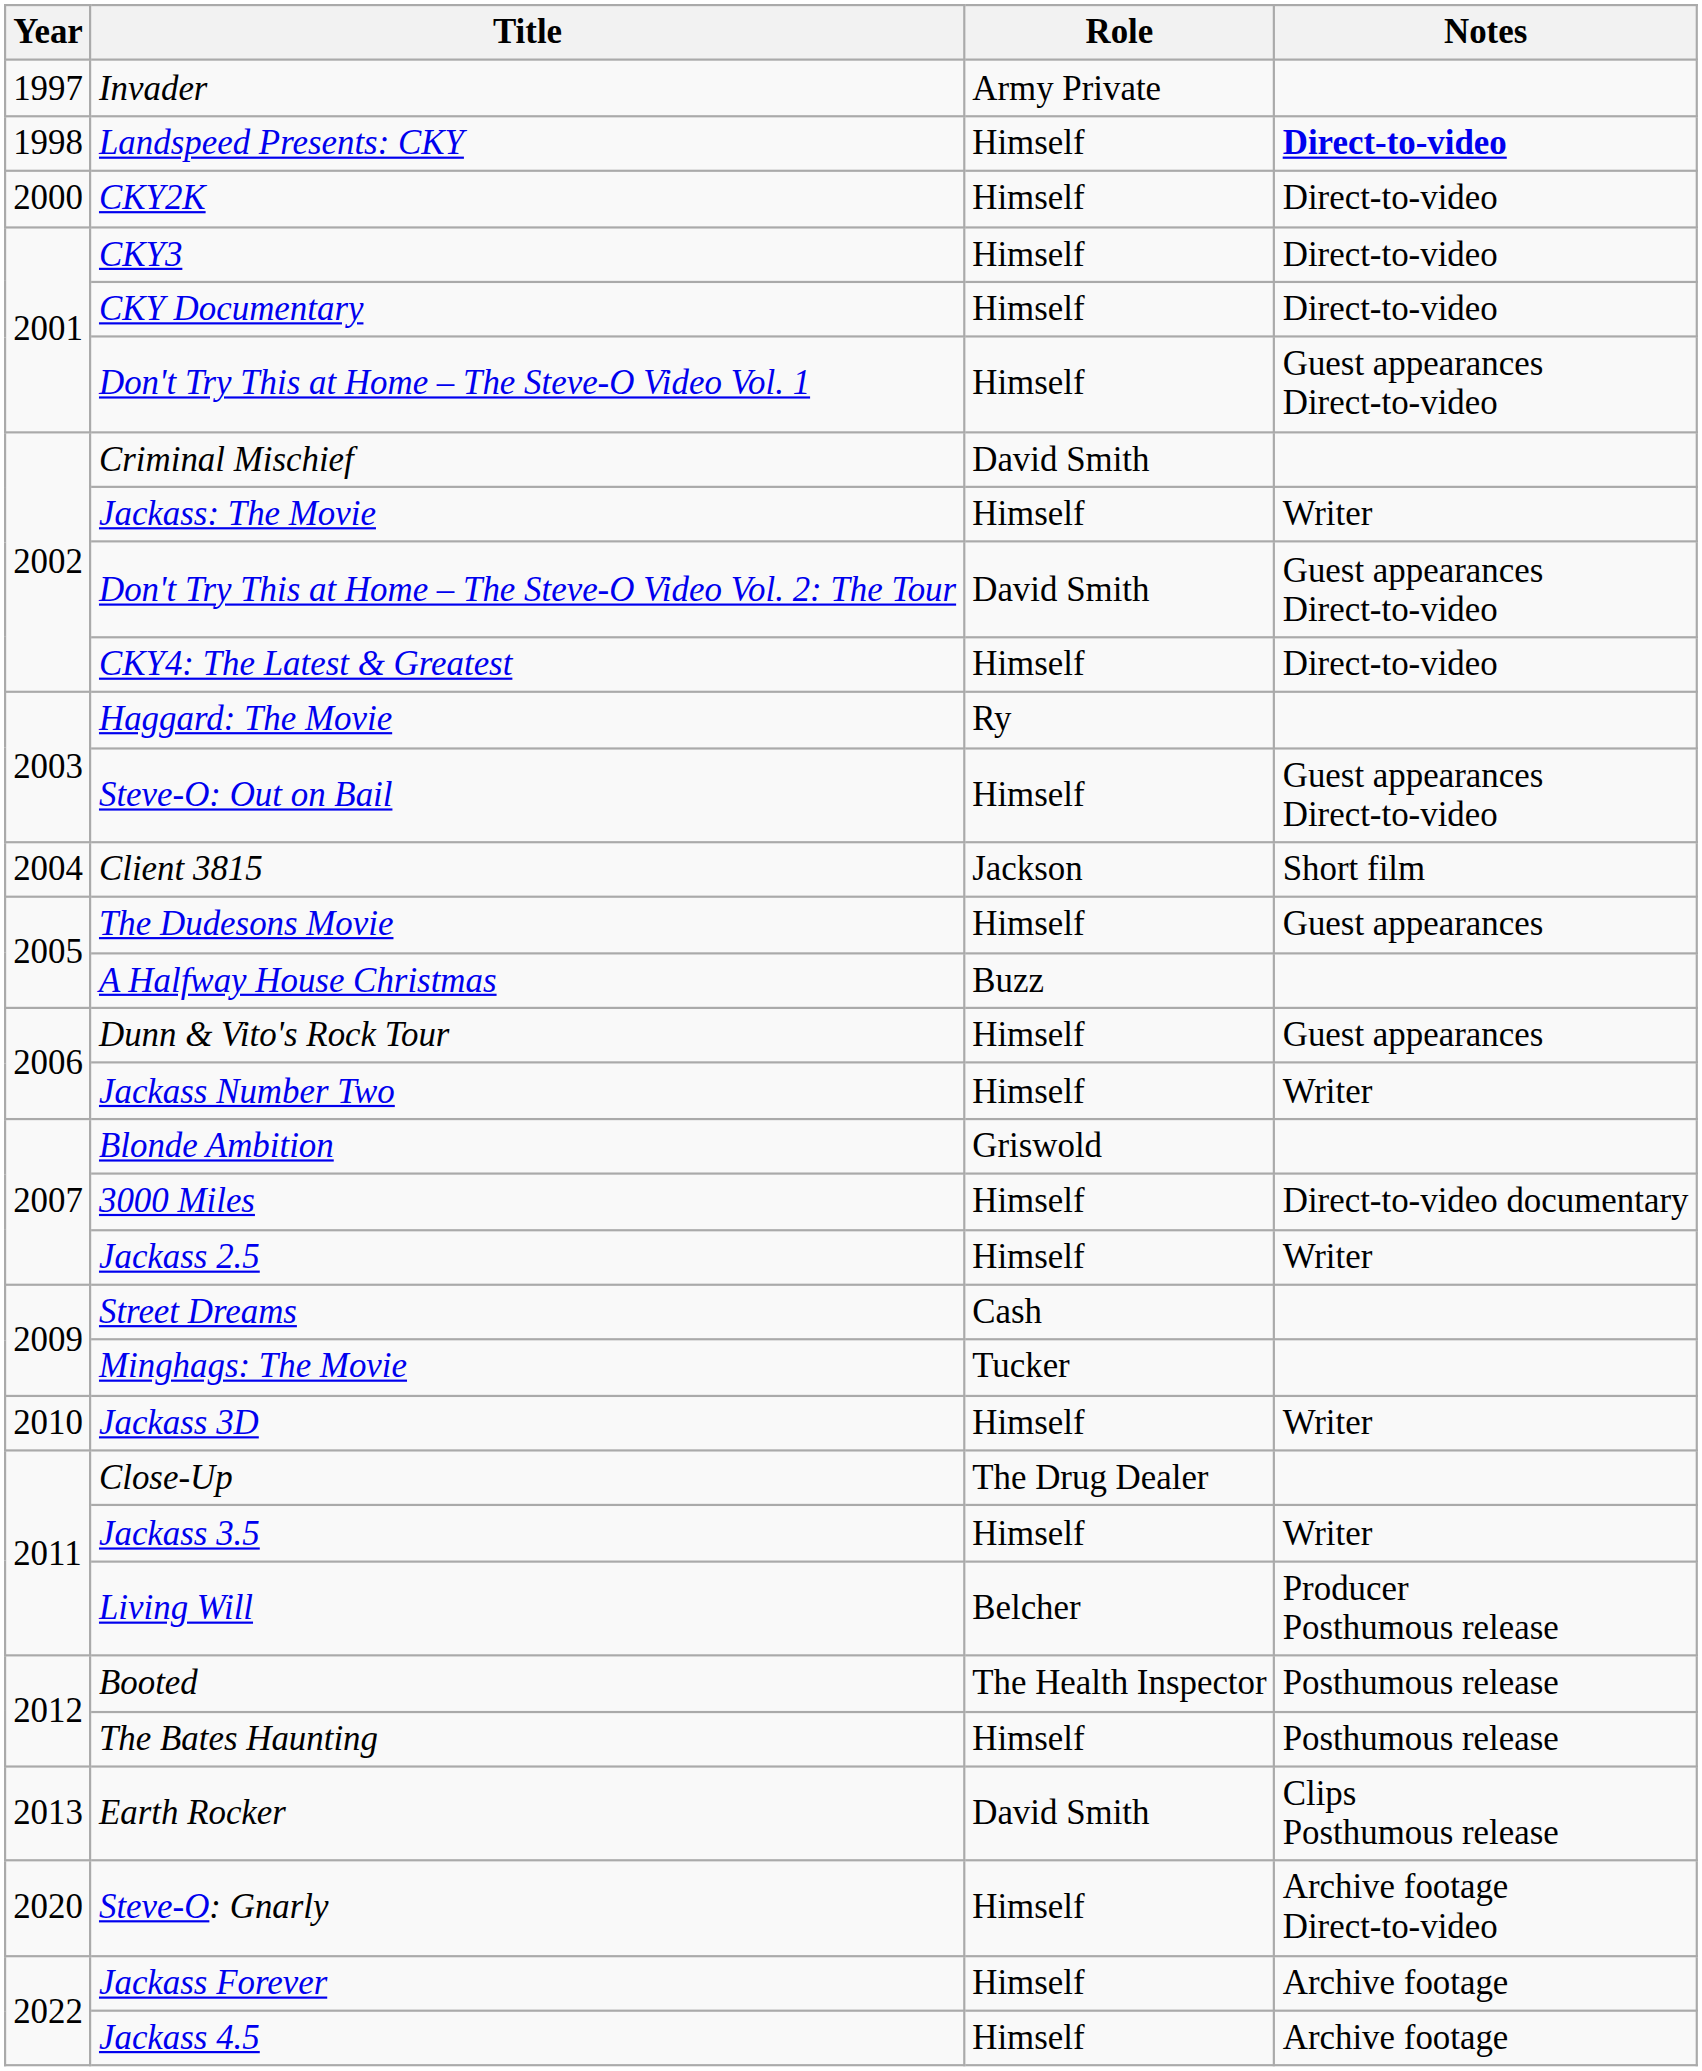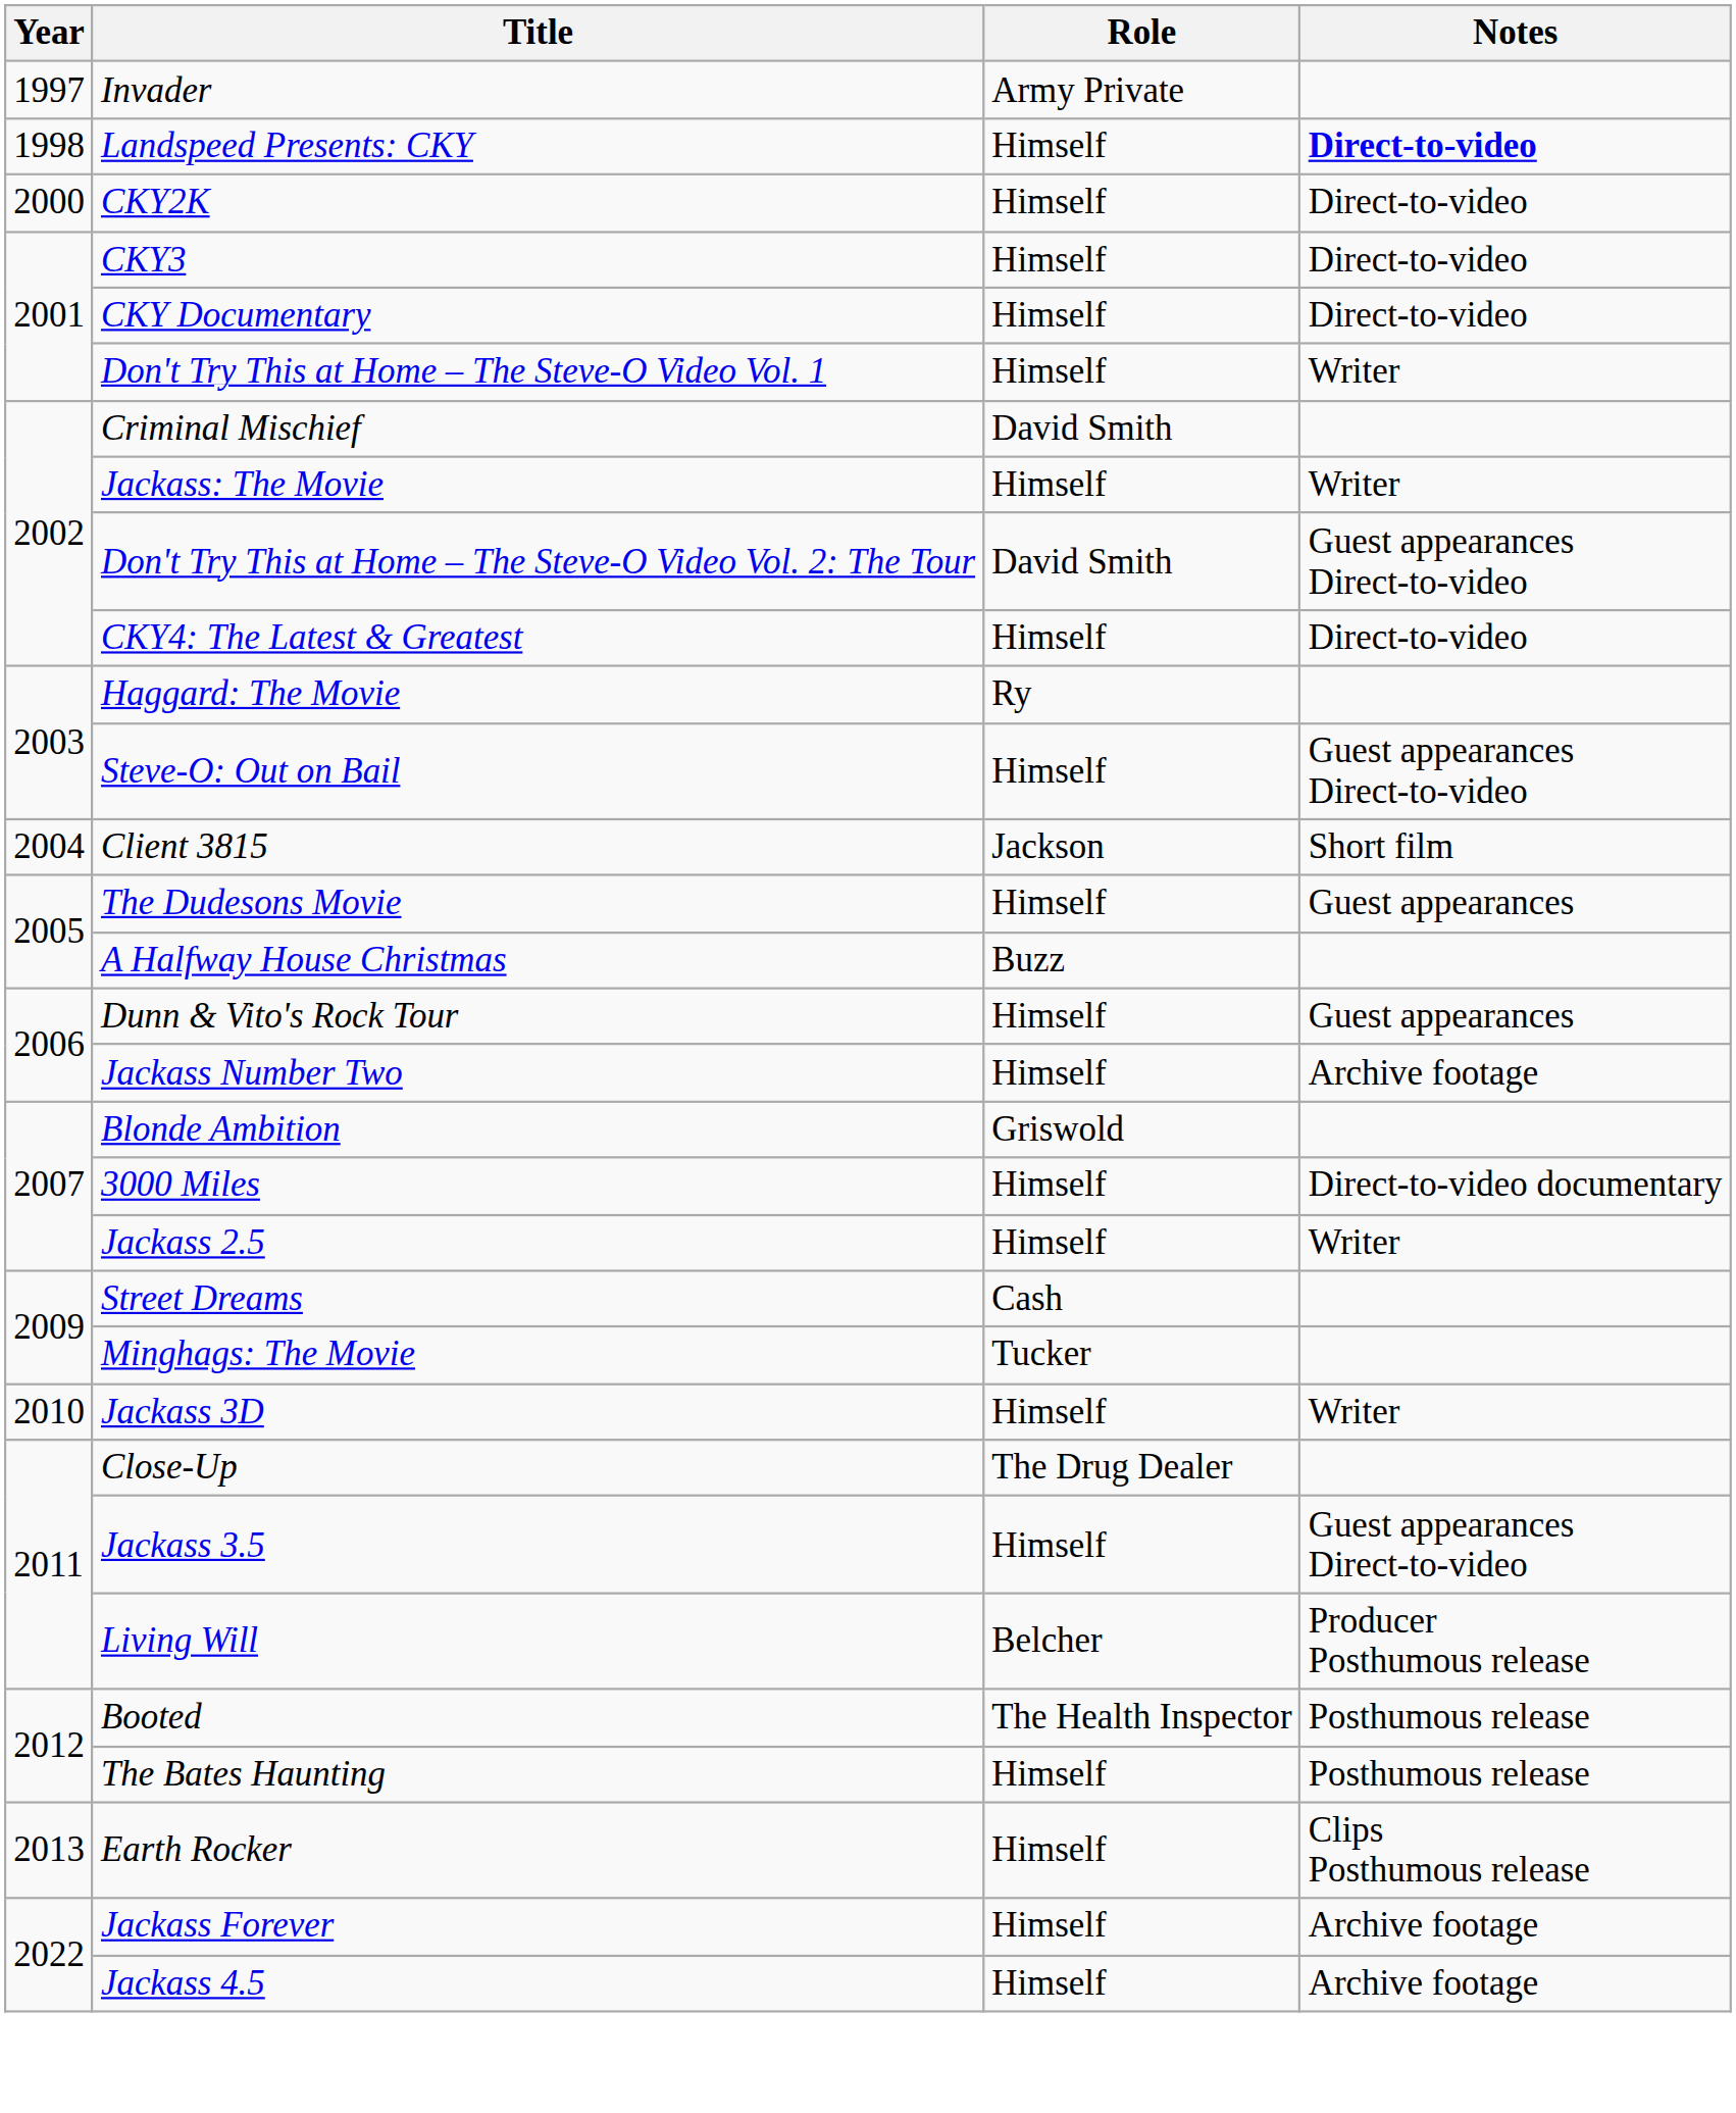Don't Try This at Home – The Steve-O Video Vol. 1 | Notes: Guest appearances Direct-to-video -> Writer
Jackass Number Two | Notes: Writer -> Archive footage
Jackass 3.5 | Notes: Writer -> Guest appearances Direct-to-video
Earth Rocker | Role: David Smith -> Himself
- row: 2020 | Steve-O: Gnarly | Himself | Archive footage Direct-to-video
